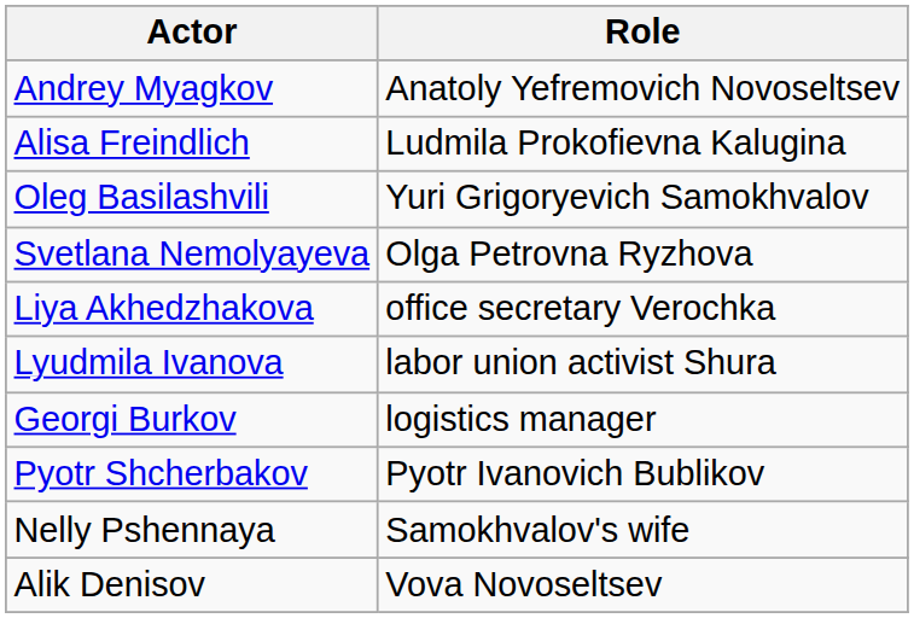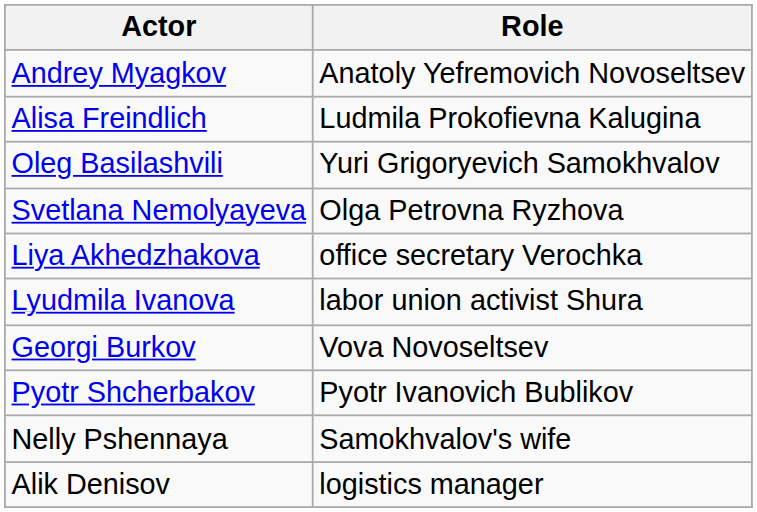Georgi Burkov | Role: logistics manager -> Vova Novoseltsev
Alik Denisov | Role: Vova Novoseltsev -> logistics manager
